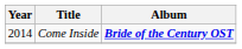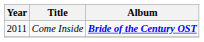Come Inside | Year: 2014 -> 2011
